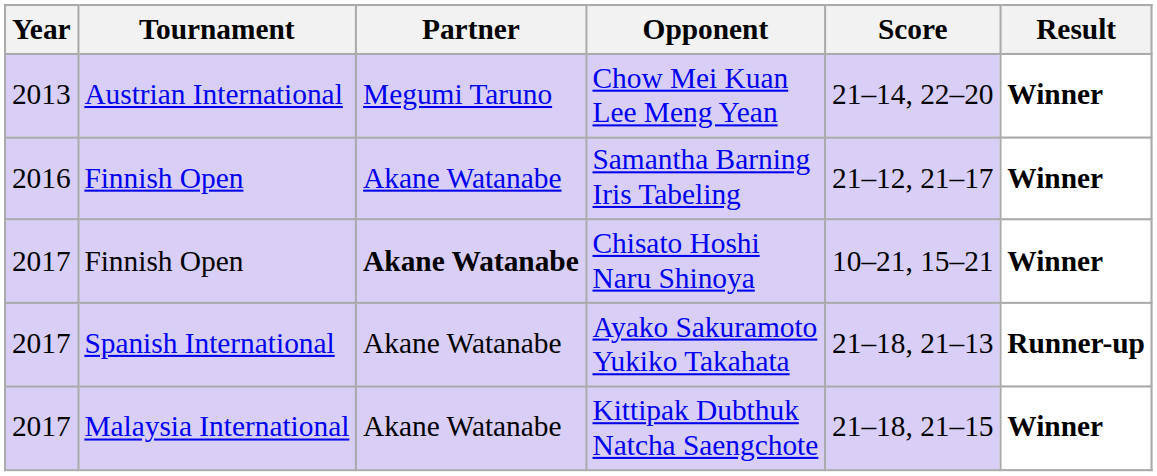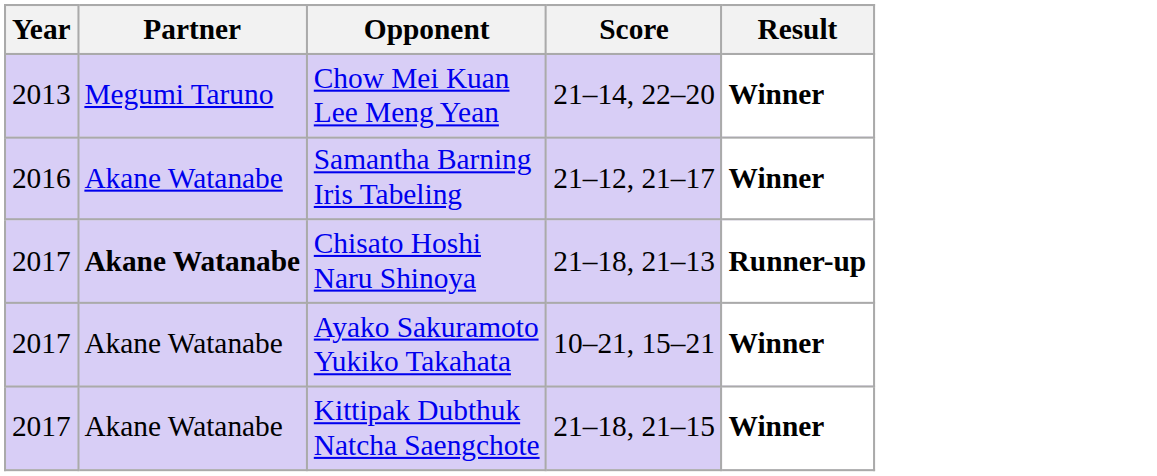- column: Tournament | Austrian International | Finnish Open | Finnish Open | Spanish International | Malaysia International
Chisato Hoshi Naru Shinoya | Score: 10–21, 15–21 -> 21–18, 21–13
Chisato Hoshi Naru Shinoya | Result: Winner -> Runner-up
Ayako Sakuramoto Yukiko Takahata | Score: 21–18, 21–13 -> 10–21, 15–21
Ayako Sakuramoto Yukiko Takahata | Result: Runner-up -> Winner
